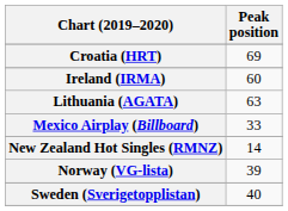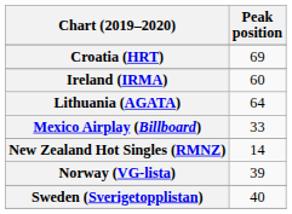Lithuania (AGATA) | Peak position: 63 -> 64
